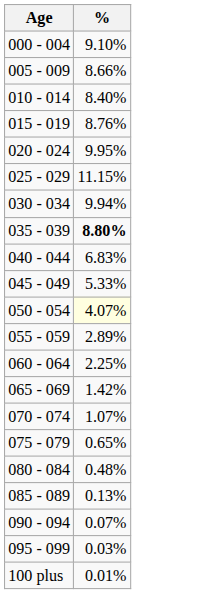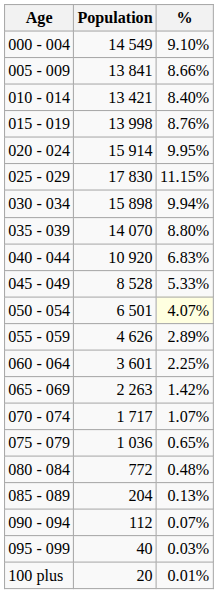+ column: Population | 14 549 | 13 841 | 13 421 | 13 998 | 15 914 | 17 830 | 15 898 | 14 070 | 10 920 | 8 528 | 6 501 | 4 626 | 3 601 | 2 263 | 1 717 | 1 036 | 772 | 204 | 112 | 40 | 20
035 - 039 | %: bold -> normal
